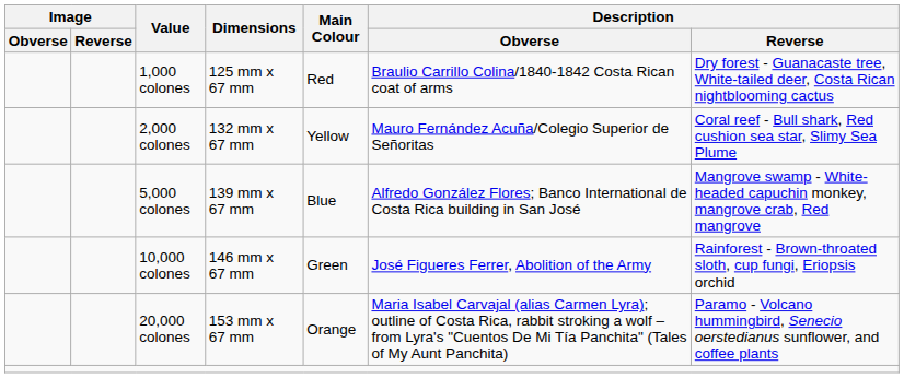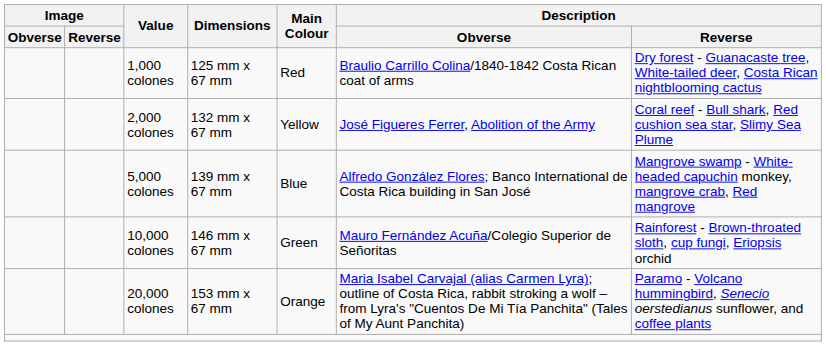2,000 colones | Description / Obverse: Mauro Fernández Acuña/Colegio Superior de Señoritas -> José Figueres Ferrer, Abolition of the Army
10,000 colones | Description / Obverse: José Figueres Ferrer, Abolition of the Army -> Mauro Fernández Acuña/Colegio Superior de Señoritas
